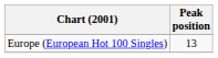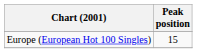Europe (European Hot 100 Singles) | Peak position: 13 -> 15
